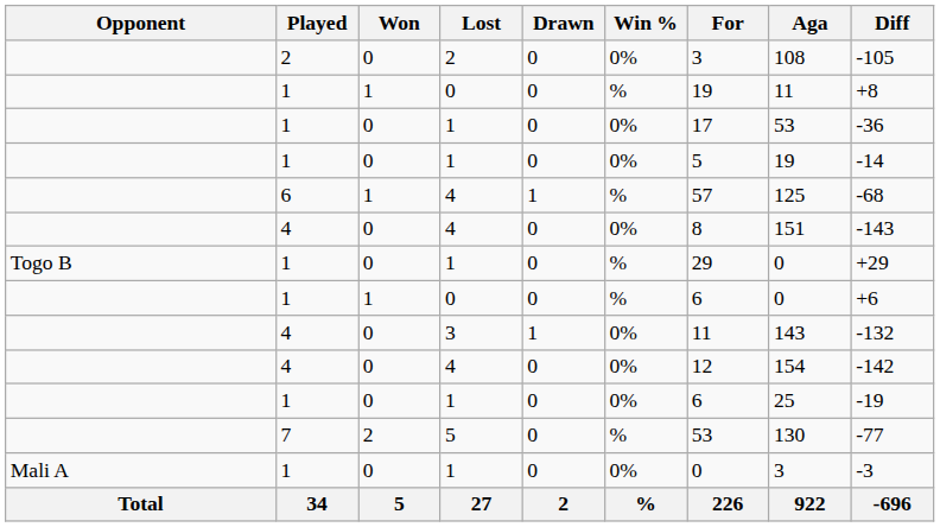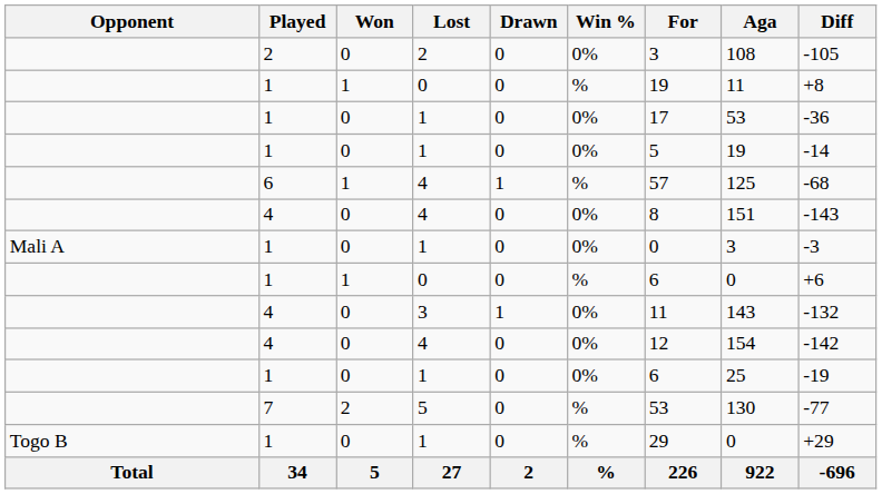rows swapped: Mali A / 1 <-> Togo B / 1
